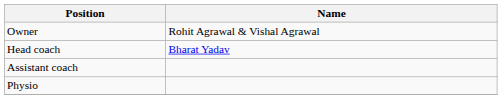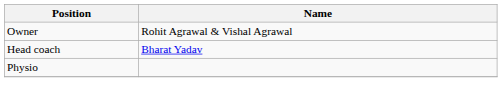- row: Assistant coach
